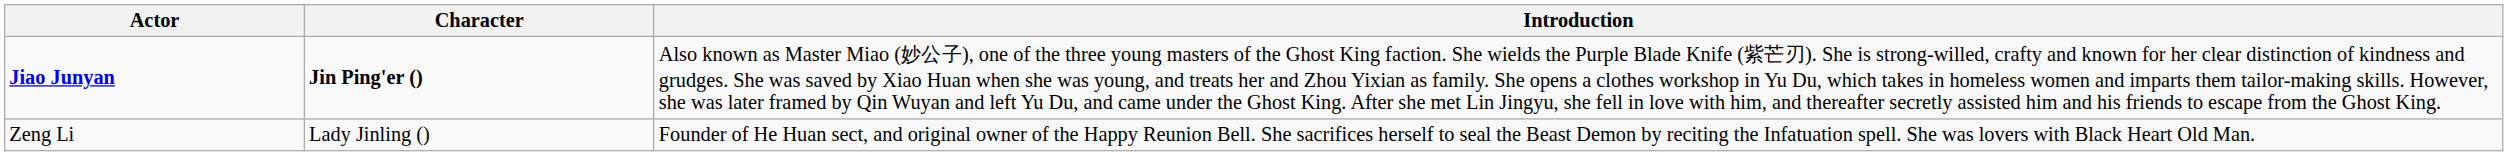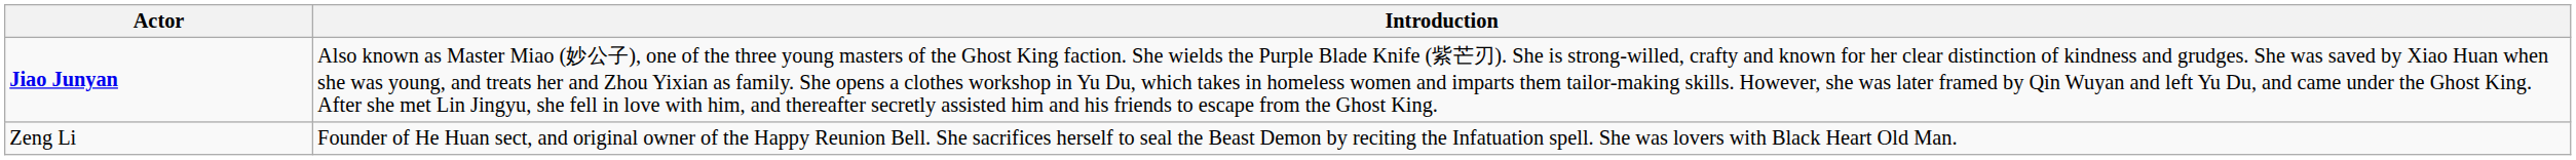- column: Character | Jin Ping'er () | Lady Jinling ()
